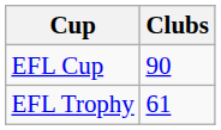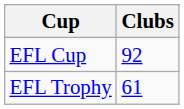EFL Cup | Clubs: 90 -> 92
